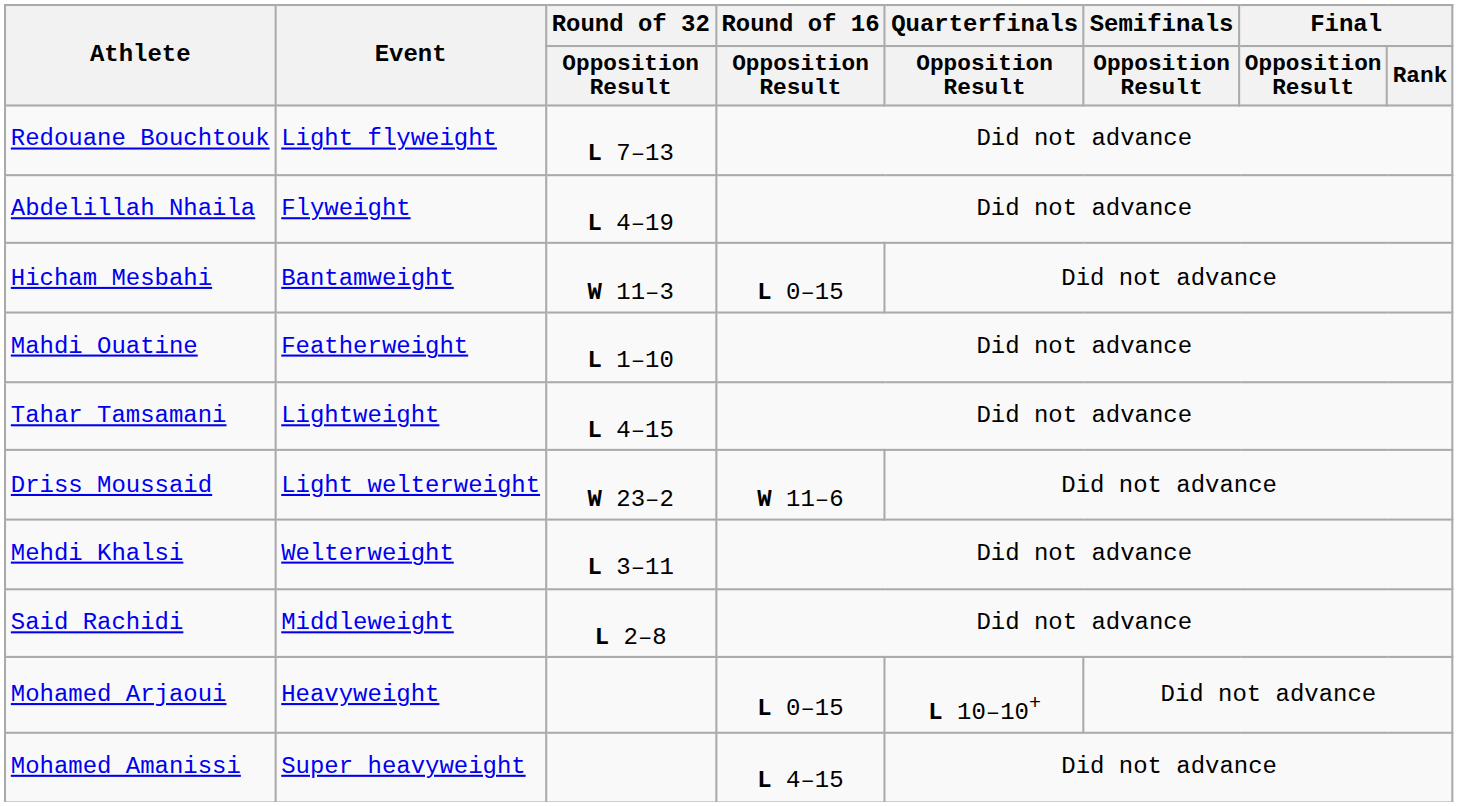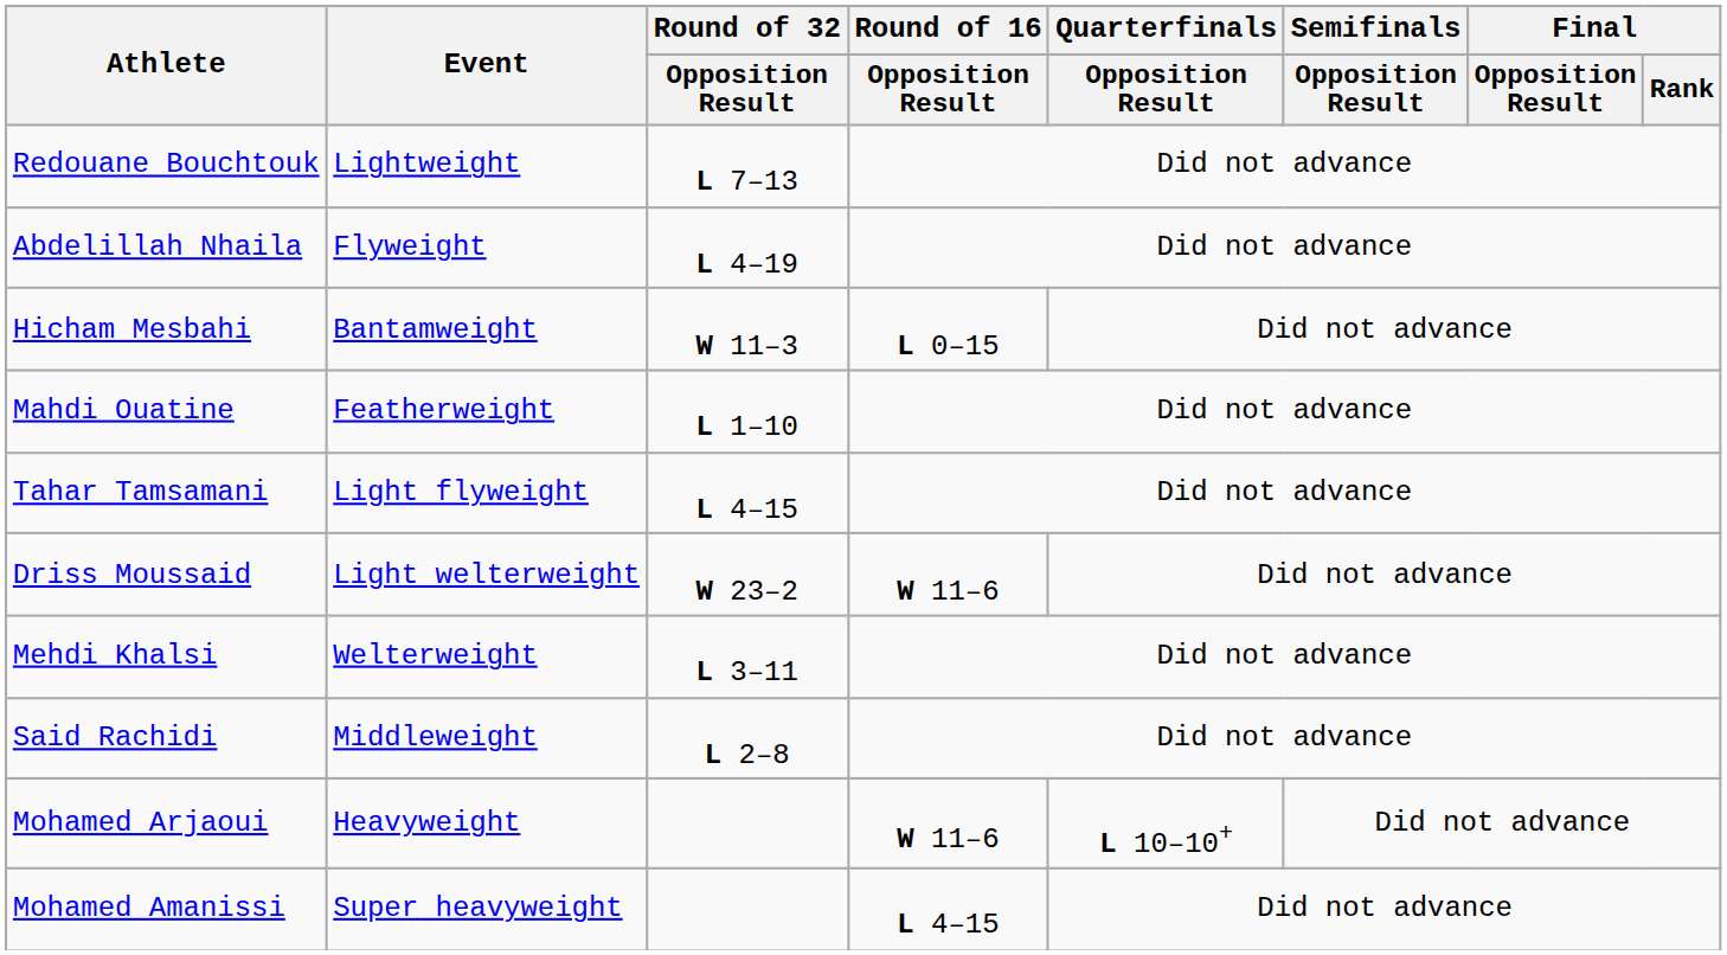Redouane Bouchtouk | Event: Light flyweight -> Lightweight
Tahar Tamsamani | Event: Lightweight -> Light flyweight
Mohamed Arjaoui | Round of 16 / Opposition Result: L 0–15 -> W 11–6
